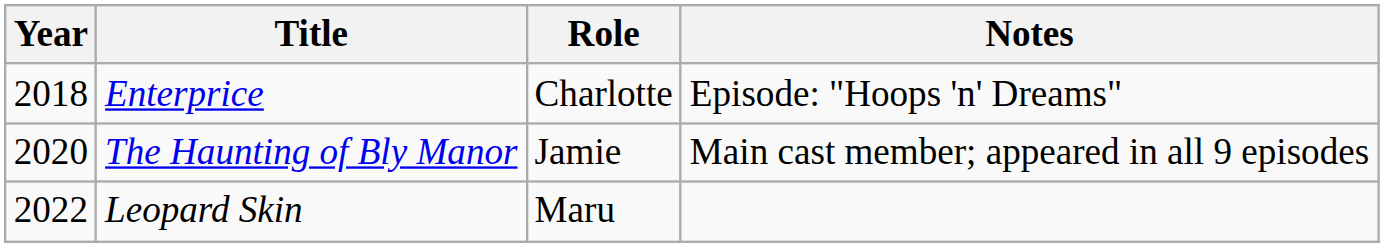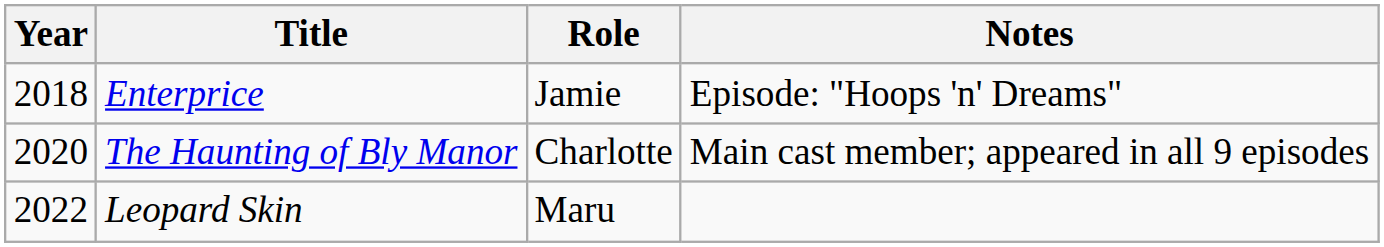Enterprice | Role: Charlotte -> Jamie
The Haunting of Bly Manor | Role: Jamie -> Charlotte
